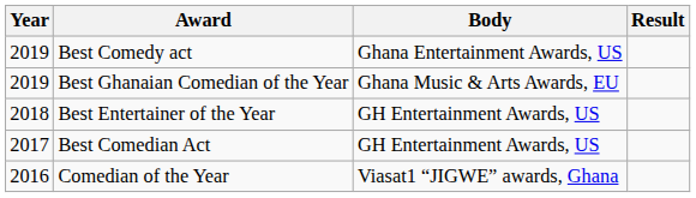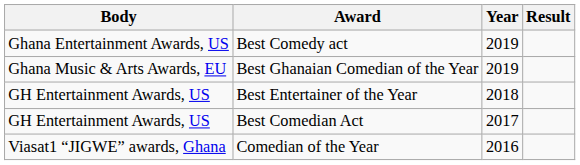columns swapped: Year <-> Body
